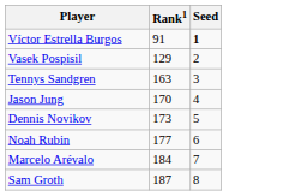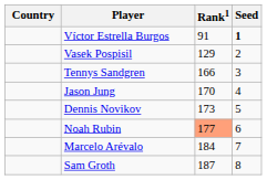+ column: Country
Tennys Sandgren | Rank1: 163 -> 166
Noah Rubin | Rank1: no background -> lightsalmon background
